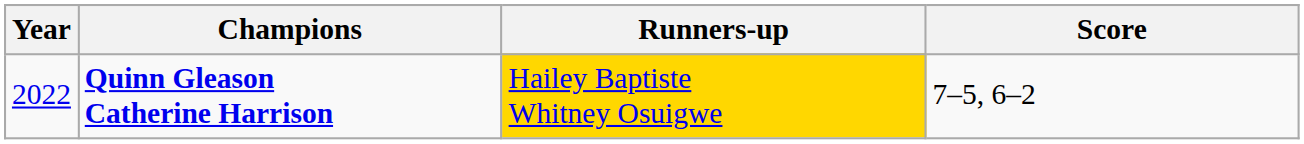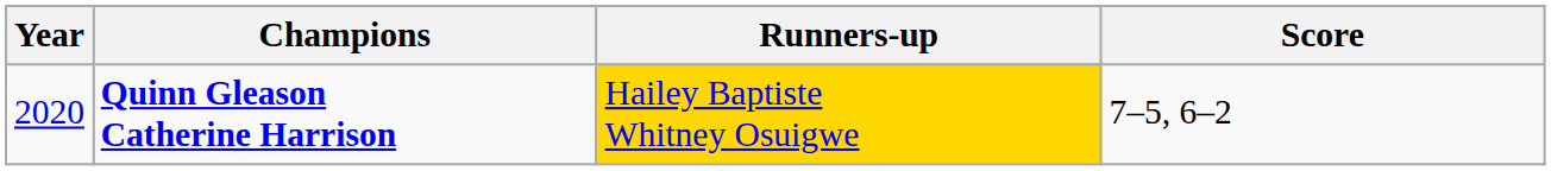Quinn Gleason Catherine Harrison | Year: 2022 -> 2020
